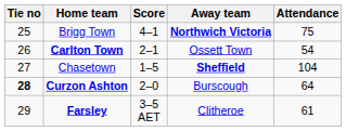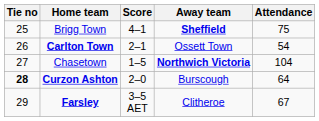Brigg Town | Away team: Northwich Victoria -> Sheffield
Chasetown | Away team: Sheffield -> Northwich Victoria
Farsley | Attendance: 61 -> 67
